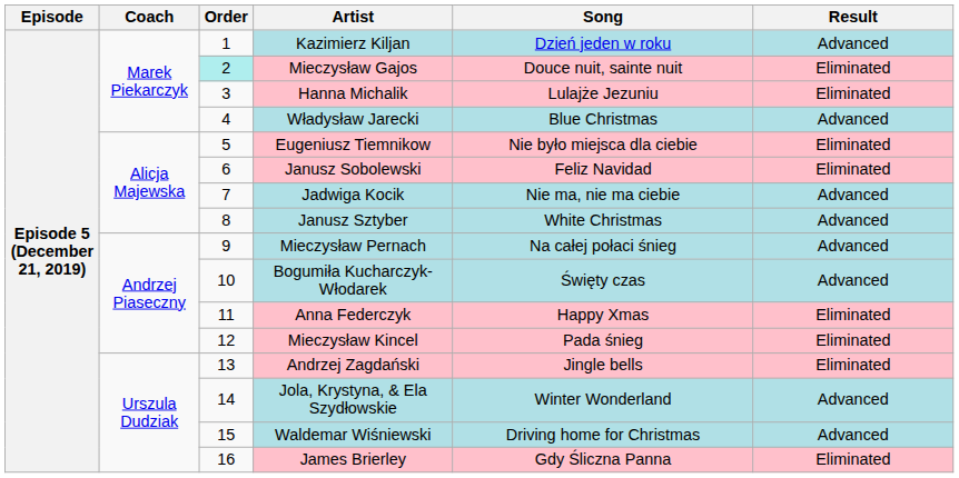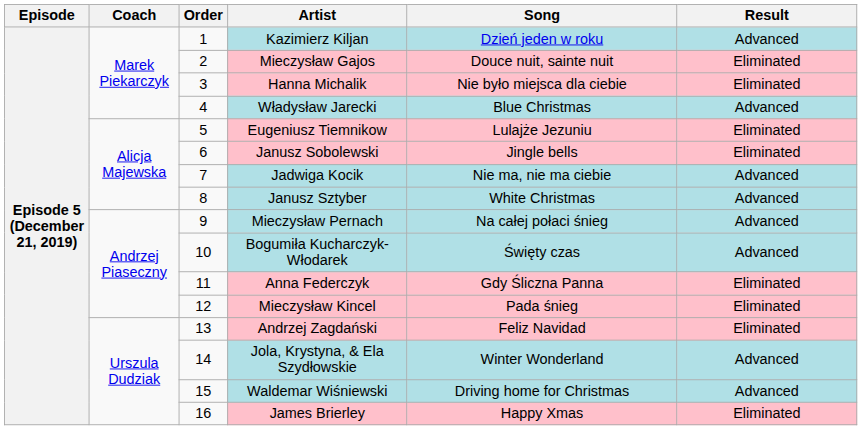Mieczysław Gajos | Order: paleturquoise background -> no background
Hanna Michalik | Song: Lulajże Jezuniu -> Nie było miejsca dla ciebie
Eugeniusz Tiemnikow | Song: Nie było miejsca dla ciebie -> Lulajże Jezuniu
Janusz Sobolewski | Song: Feliz Navidad -> Jingle bells
Anna Federczyk | Song: Happy Xmas -> Gdy Śliczna Panna
Andrzej Zagdański | Song: Jingle bells -> Feliz Navidad
James Brierley | Song: Gdy Śliczna Panna -> Happy Xmas
